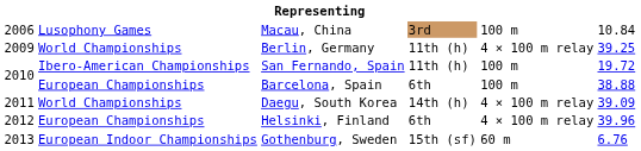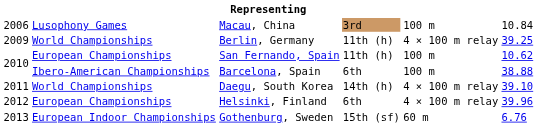San Fernando, Spain | column 2: Ibero-American Championships -> European Championships
San Fernando, Spain | column 6: 19.72 -> 10.62
Barcelona, Spain | column 2: European Championships -> Ibero-American Championships
Daegu, South Korea | column 6: 39.09 -> 39.10
